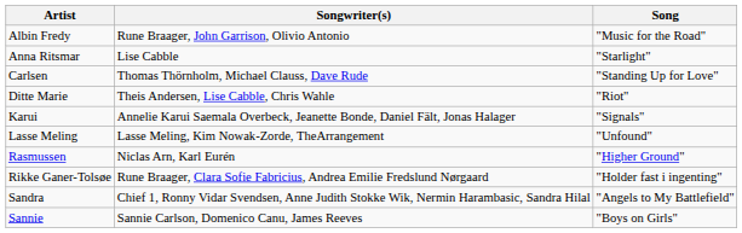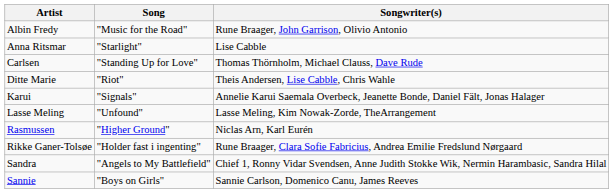columns swapped: Song <-> Songwriter(s)
